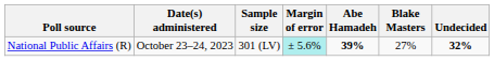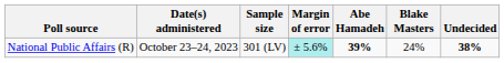National Public Affairs (R) | Blake Masters: 27% -> 24%
National Public Affairs (R) | Undecided: 32% -> 38%
